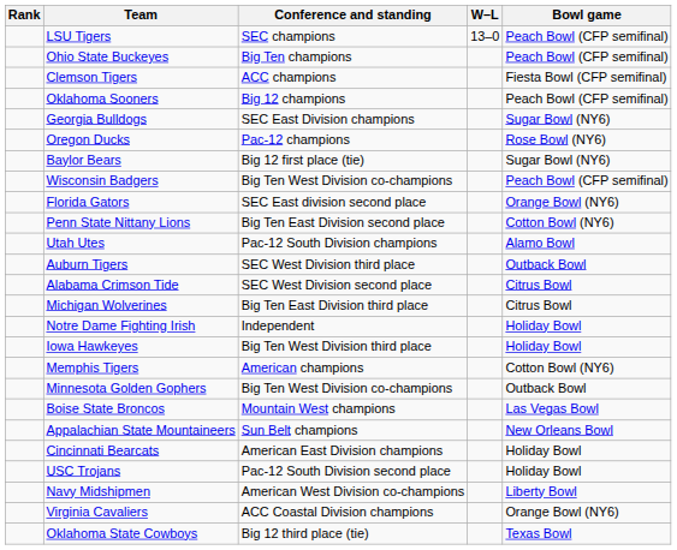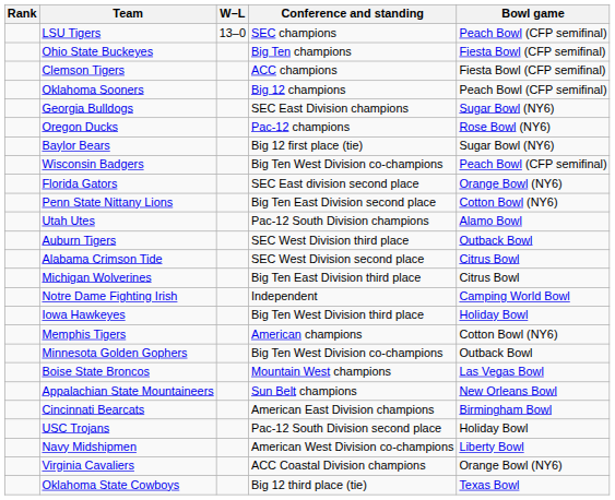columns swapped: W–L <-> Conference and standing
Ohio State Buckeyes | Bowl game: Peach Bowl (CFP semifinal) -> Fiesta Bowl (CFP semifinal)
Notre Dame Fighting Irish | Bowl game: Holiday Bowl -> Camping World Bowl
Cincinnati Bearcats | Bowl game: Holiday Bowl -> Birmingham Bowl
